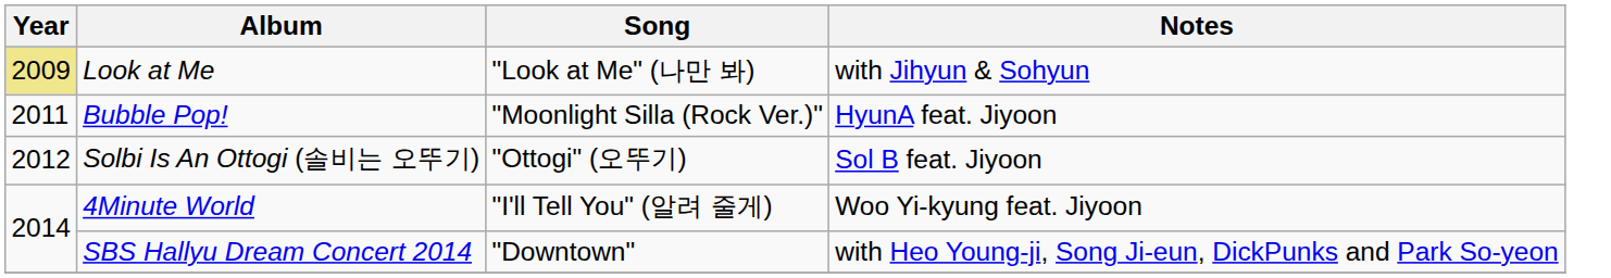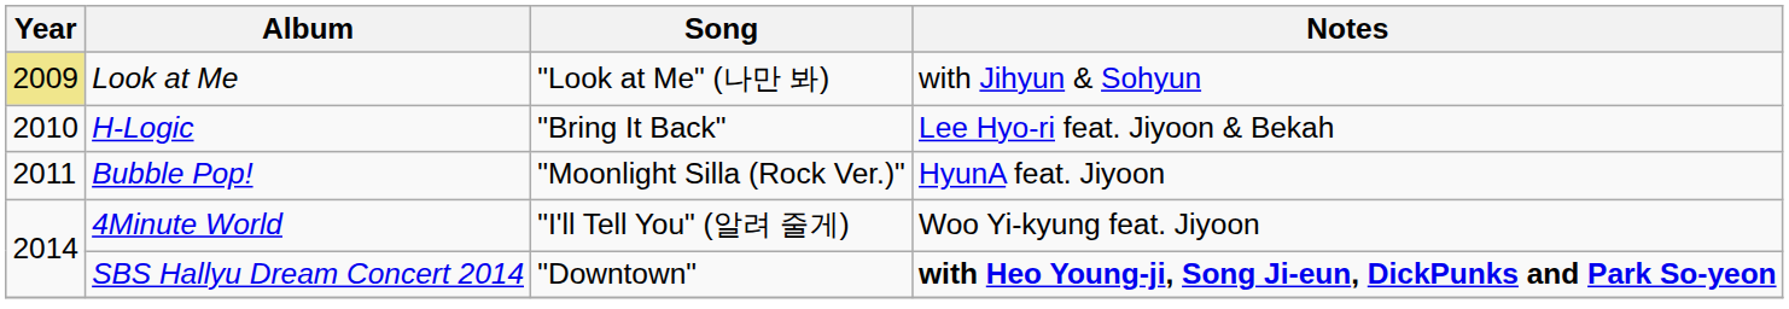+ row: 2010 | H-Logic | "Bring It Back" | Lee Hyo-ri feat. Jiyoon & Bekah
- row: 2012 | Solbi Is An Ottogi (솔비는 오뚜기) | "Ottogi" (오뚜기) | Sol B feat. Jiyoon
SBS Hallyu Dream Concert 2014 | Notes: normal -> bold
